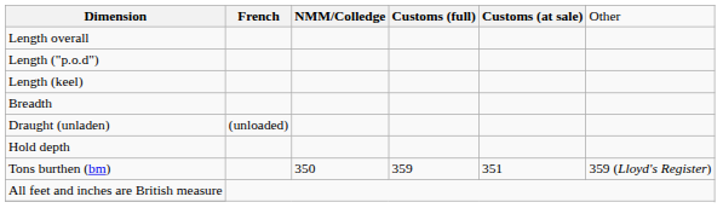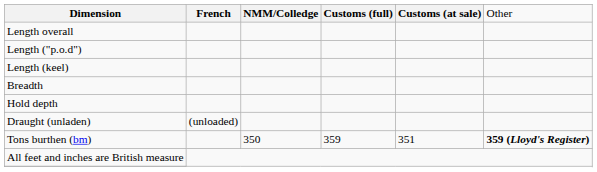rows swapped: Hold depth <-> Draught (unladen)
Tons burthen (bm) | column 6: normal -> bold
